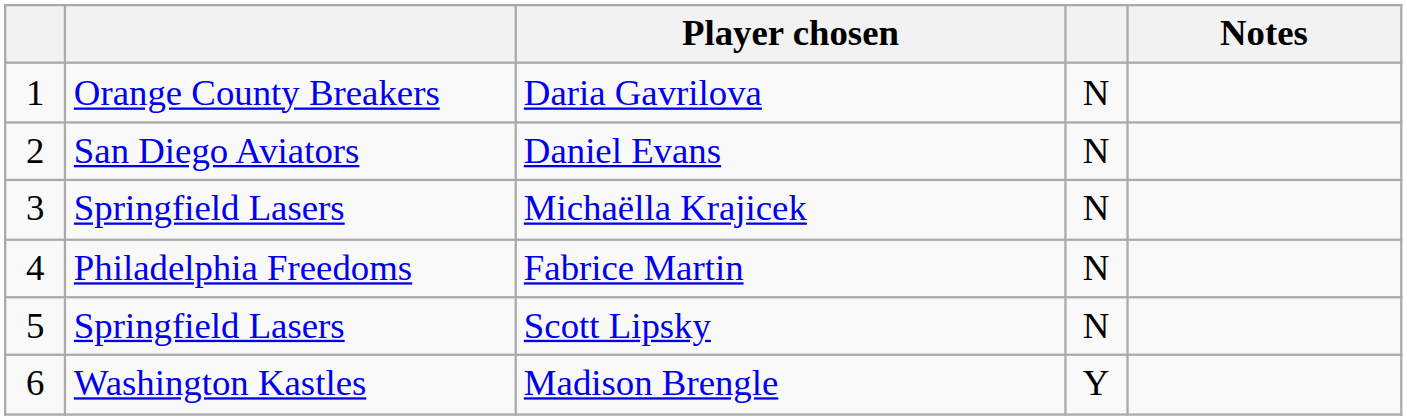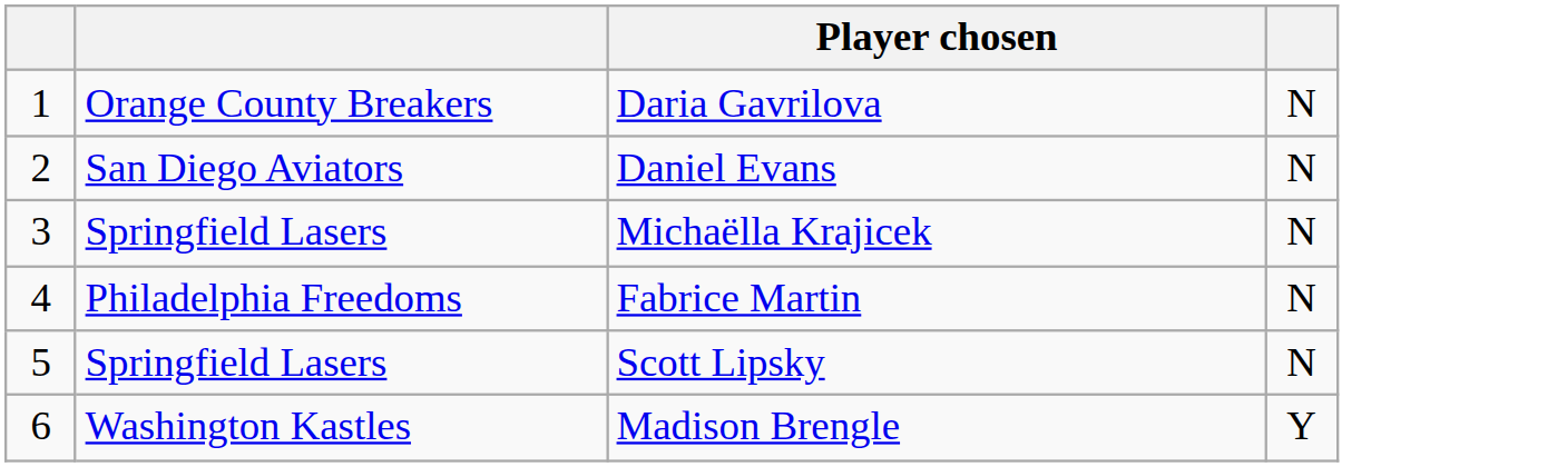- column: Notes
